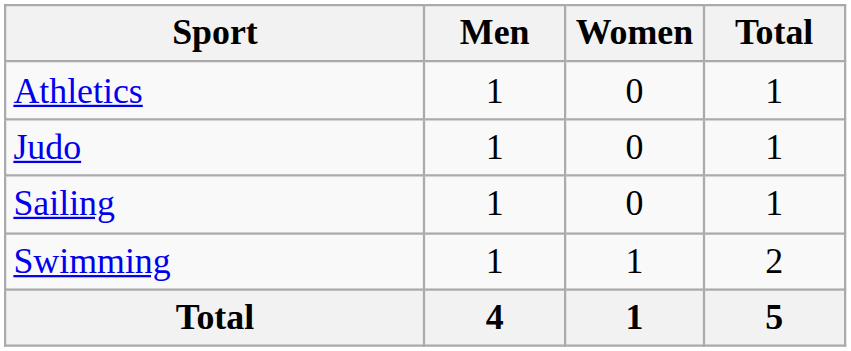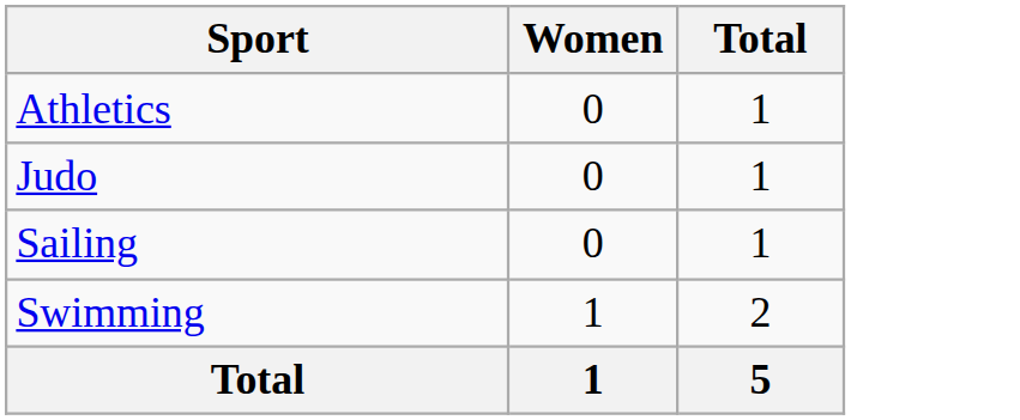- column: Men | 1 | 1 | 1 | 1 | 4
